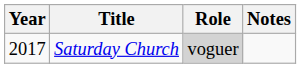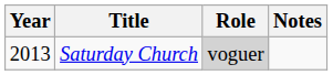Saturday Church | Year: 2017 -> 2013
